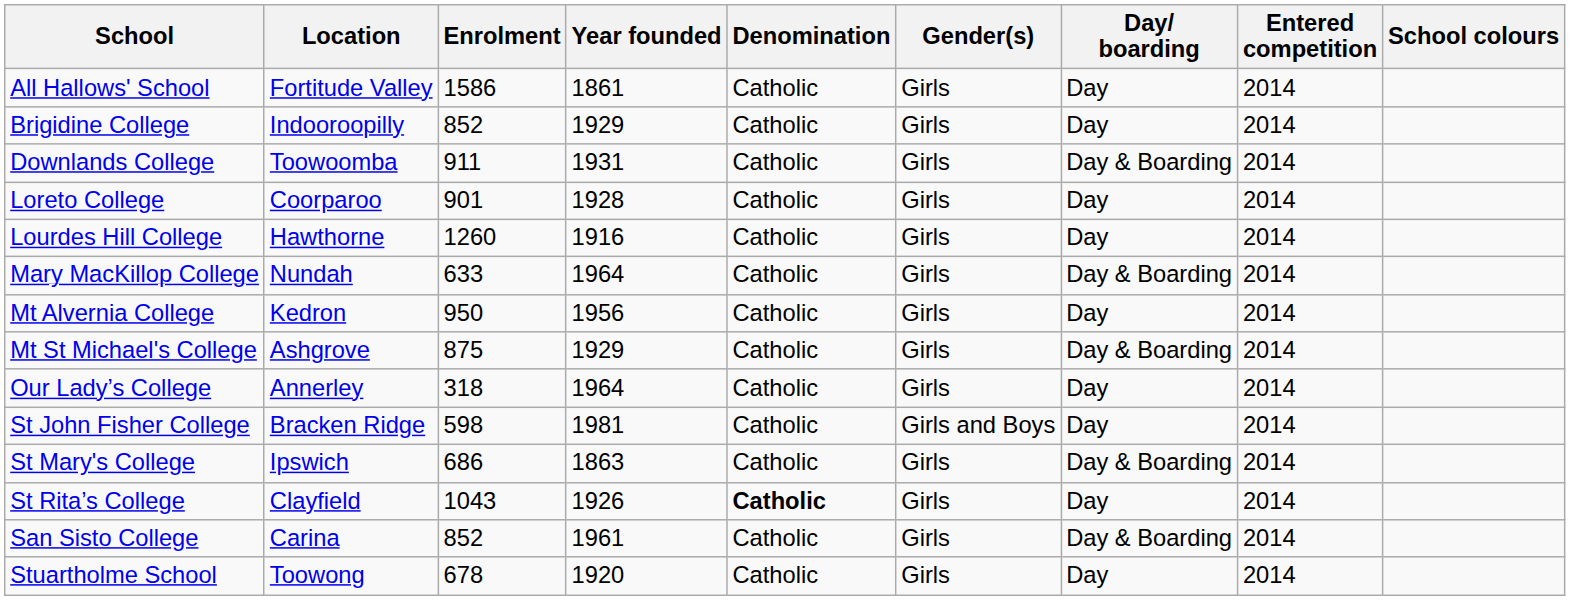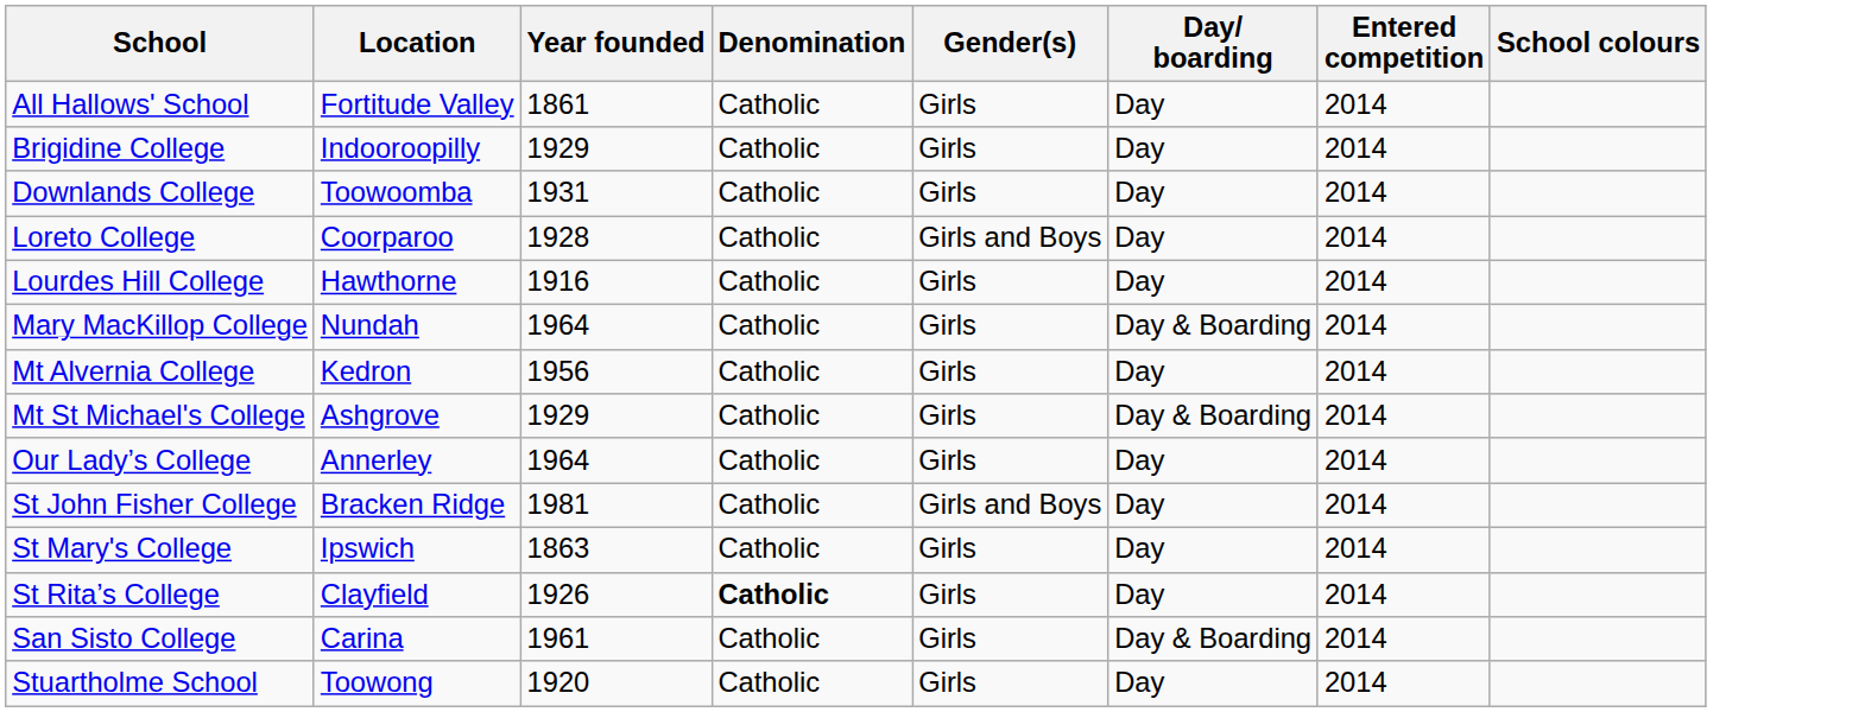- column: Enrolment | 1586 | 852 | 911 | 901 | 1260 | 633 | 950 | 875 | 318 | 598 | 686 | 1043 | 852 | 678
Downlands College | Day/ boarding: Day & Boarding -> Day
Loreto College | Gender(s): Girls -> Girls and Boys
St Mary's College | Day/ boarding: Day & Boarding -> Day
